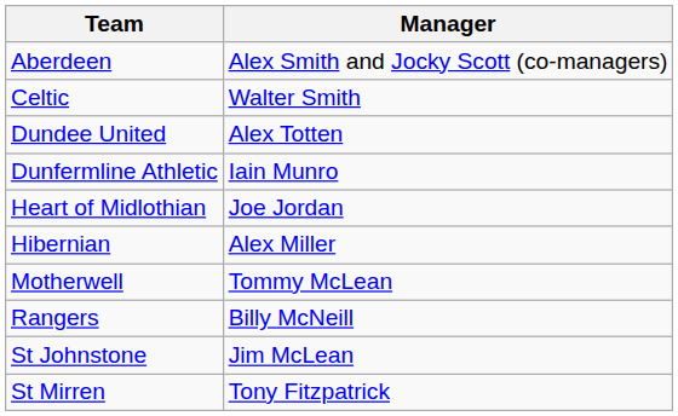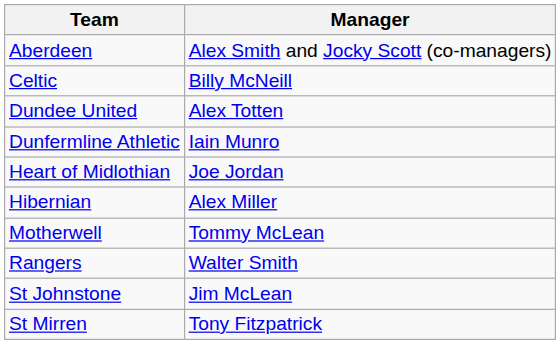Celtic | Manager: Walter Smith -> Billy McNeill
Rangers | Manager: Billy McNeill -> Walter Smith
